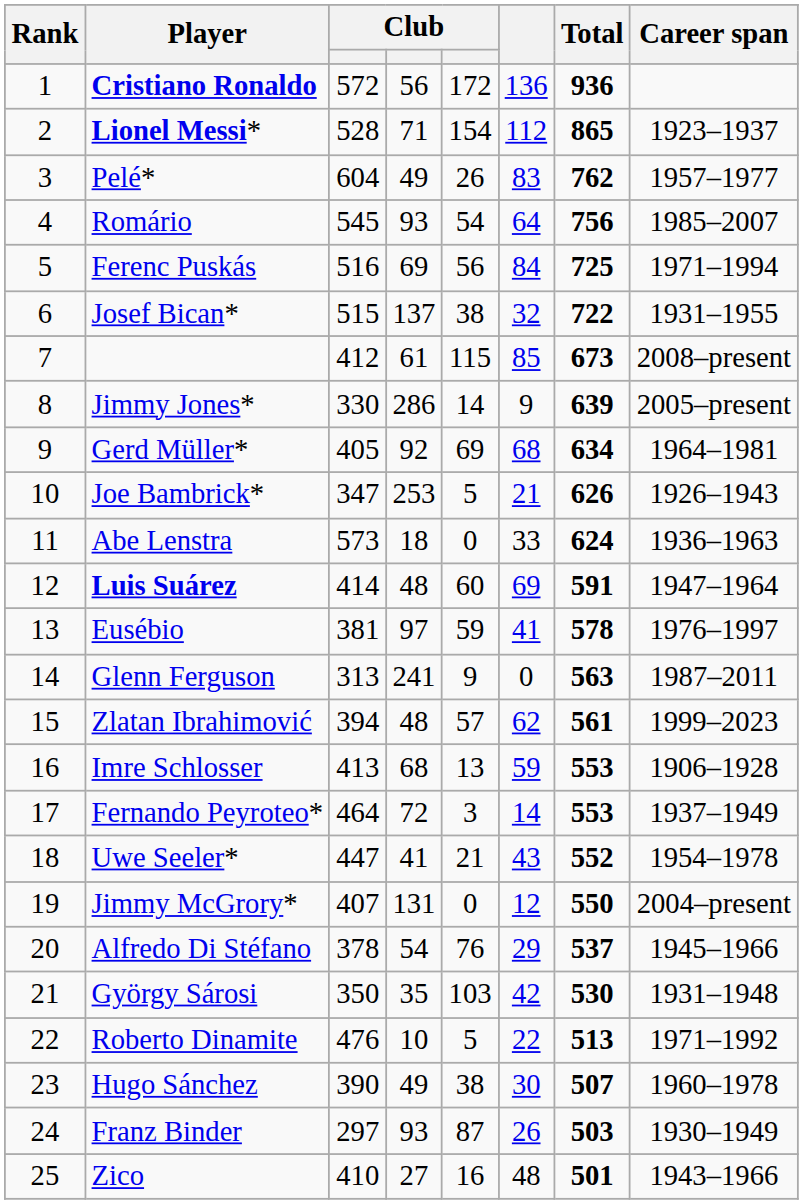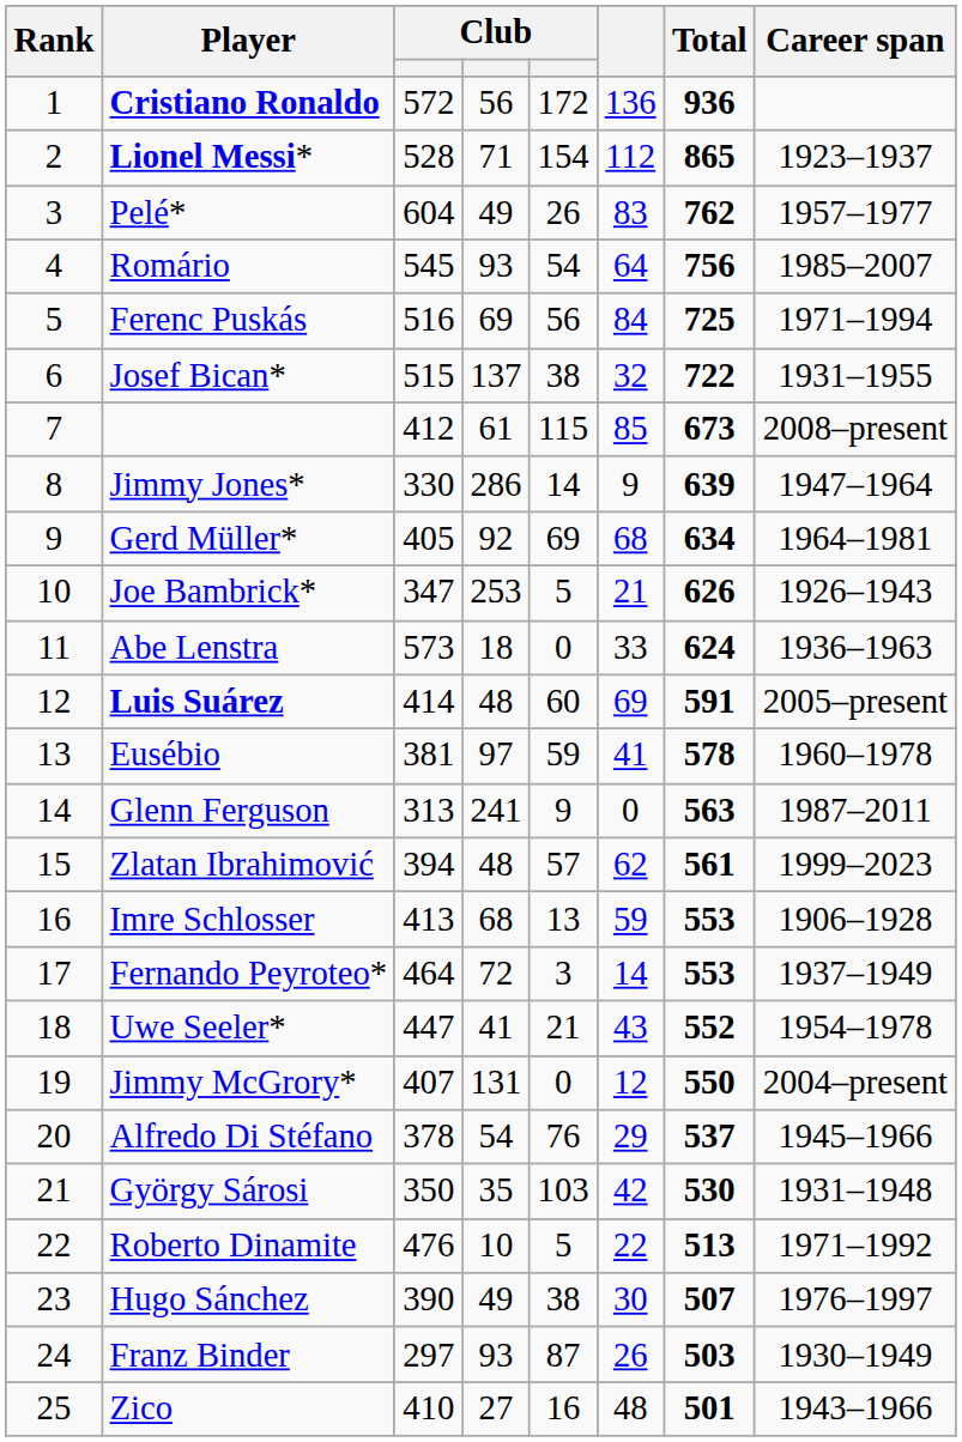Jimmy Jones* | Career span: 2005–present -> 1947–1964
Luis Suárez | Career span: 1947–1964 -> 2005–present
Eusébio | Career span: 1976–1997 -> 1960–1978
Hugo Sánchez | Career span: 1960–1978 -> 1976–1997
